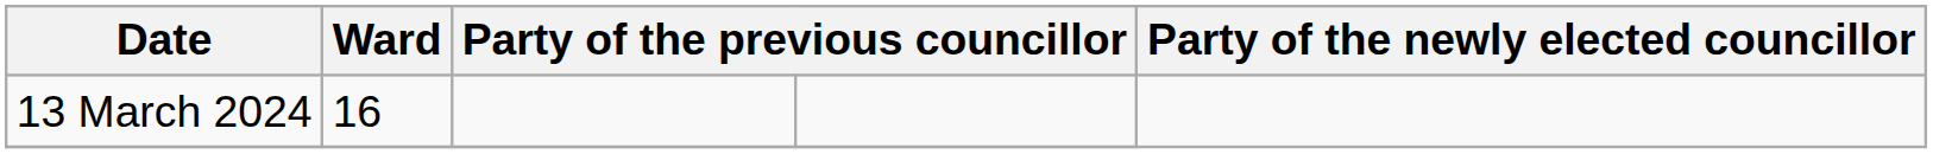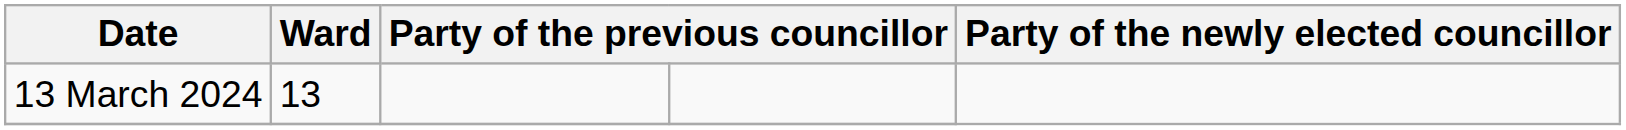13 March 2024 | Ward: 16 -> 13
